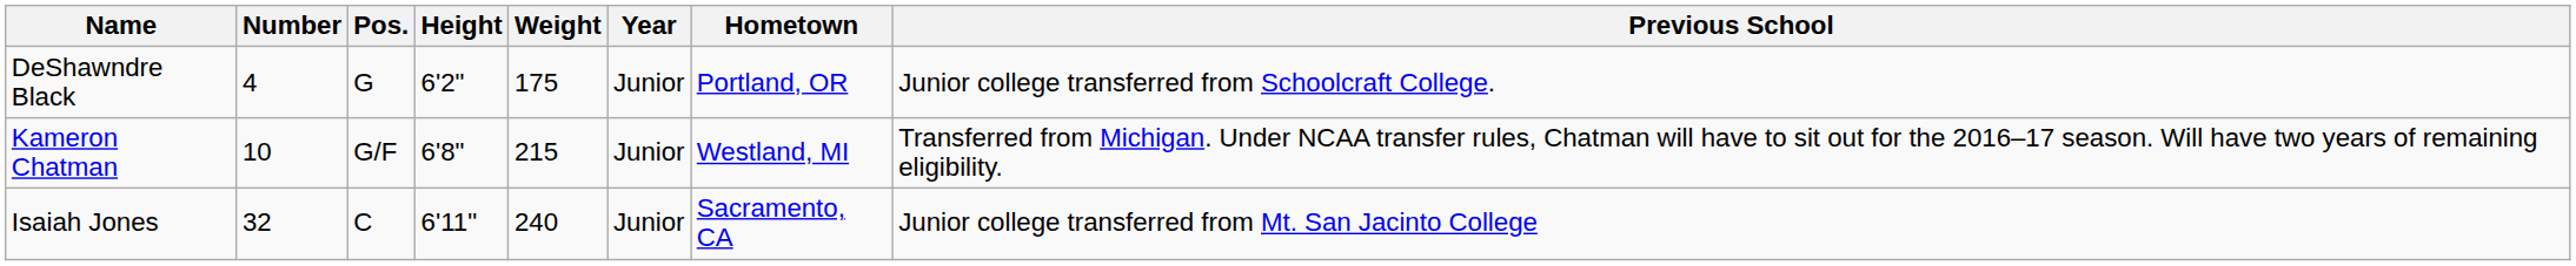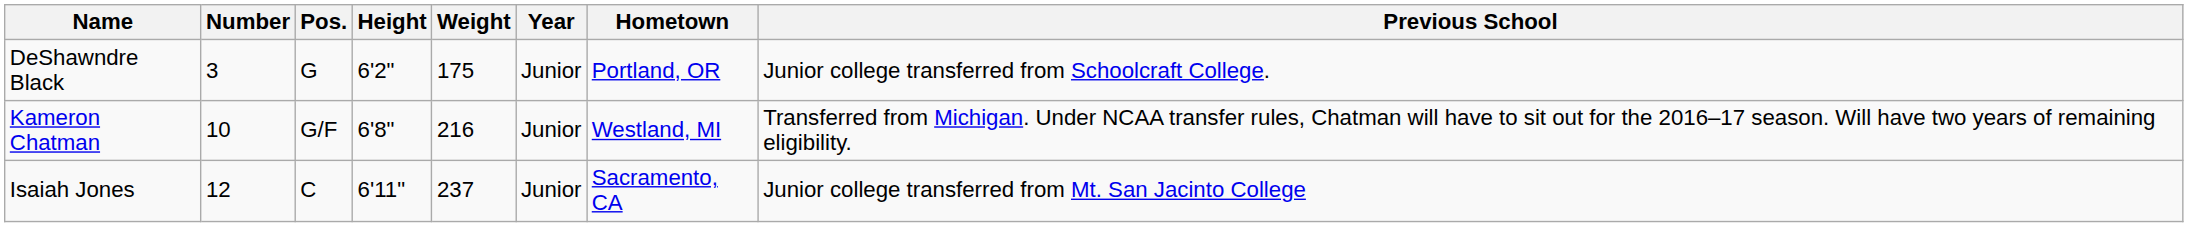DeShawndre Black | Number: 4 -> 3
Kameron Chatman | Weight: 215 -> 216
Isaiah Jones | Number: 32 -> 12
Isaiah Jones | Weight: 240 -> 237
